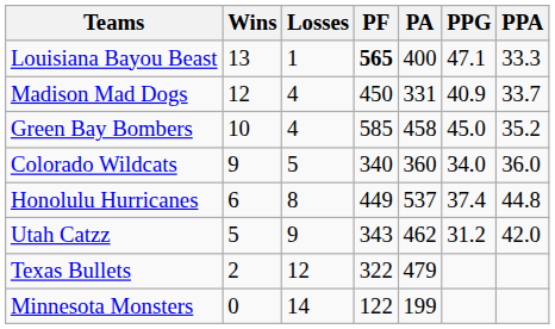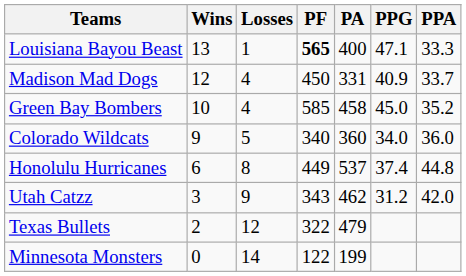Utah Catzz | Wins: 5 -> 3
